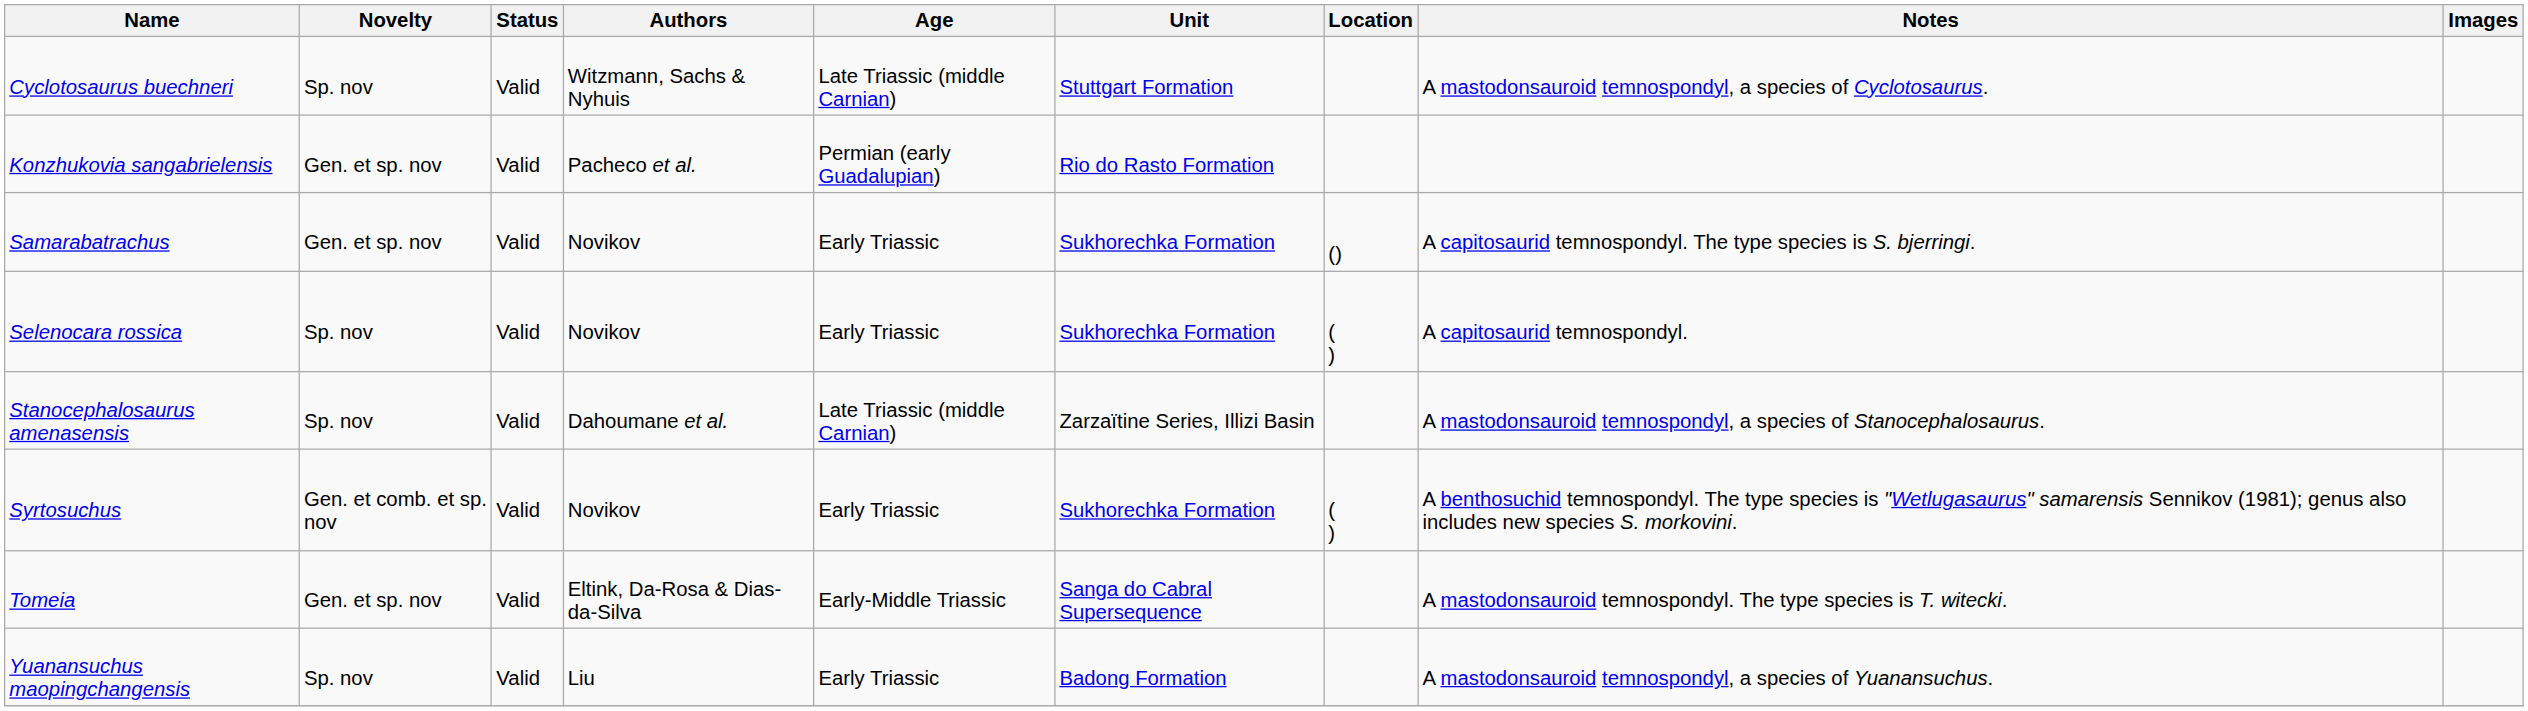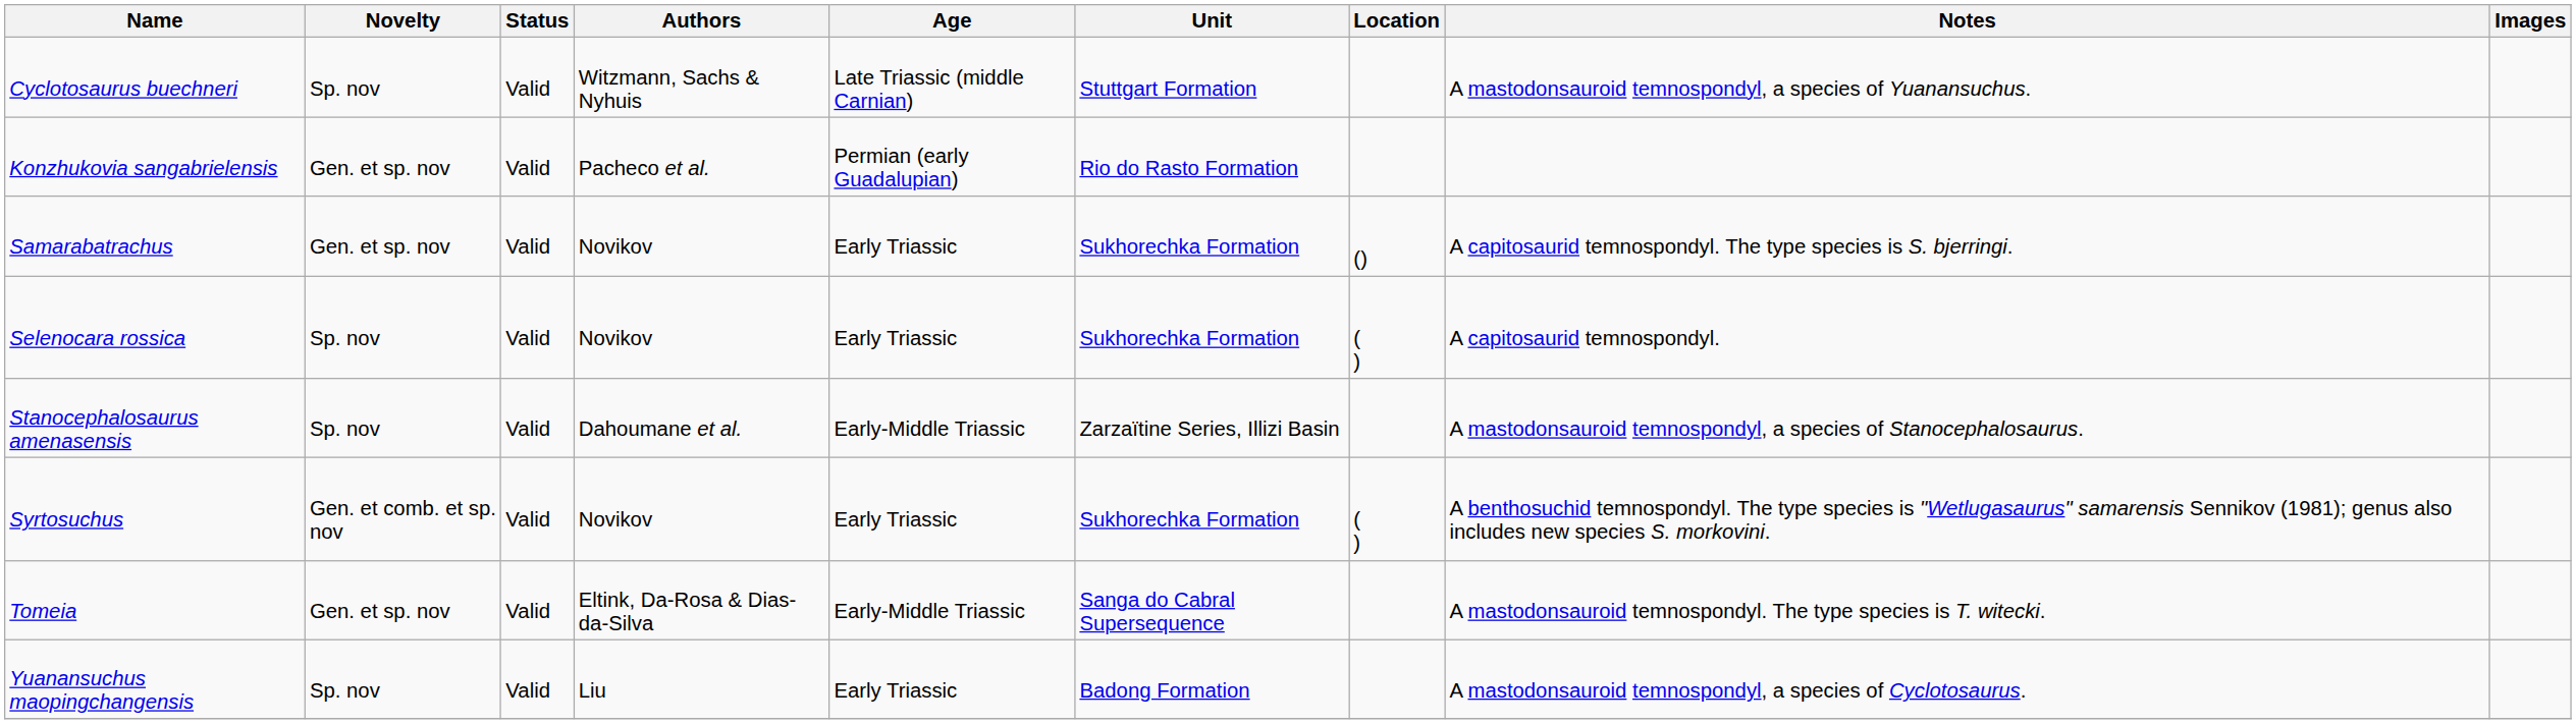Cyclotosaurus buechneri | Notes: A mastodonsauroid temnospondyl, a species of Cyclotosaurus. -> A mastodonsauroid temnospondyl, a species of Yuanansuchus.
Stanocephalosaurus amenasensis | Age: Late Triassic (middle Carnian) -> Early-Middle Triassic
Yuanansuchus maopingchangensis | Notes: A mastodonsauroid temnospondyl, a species of Yuanansuchus. -> A mastodonsauroid temnospondyl, a species of Cyclotosaurus.
